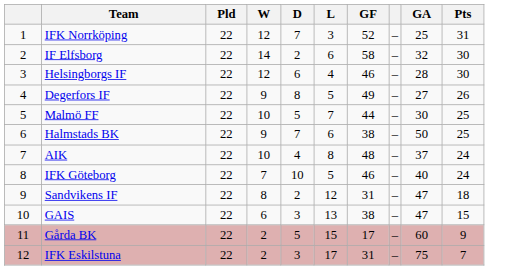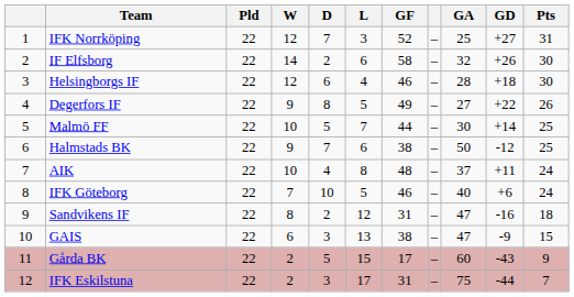+ column: GD | +27 | +26 | +18 | +22 | +14 | -12 | +11 | +6 | -16 | -9 | -43 | -44
